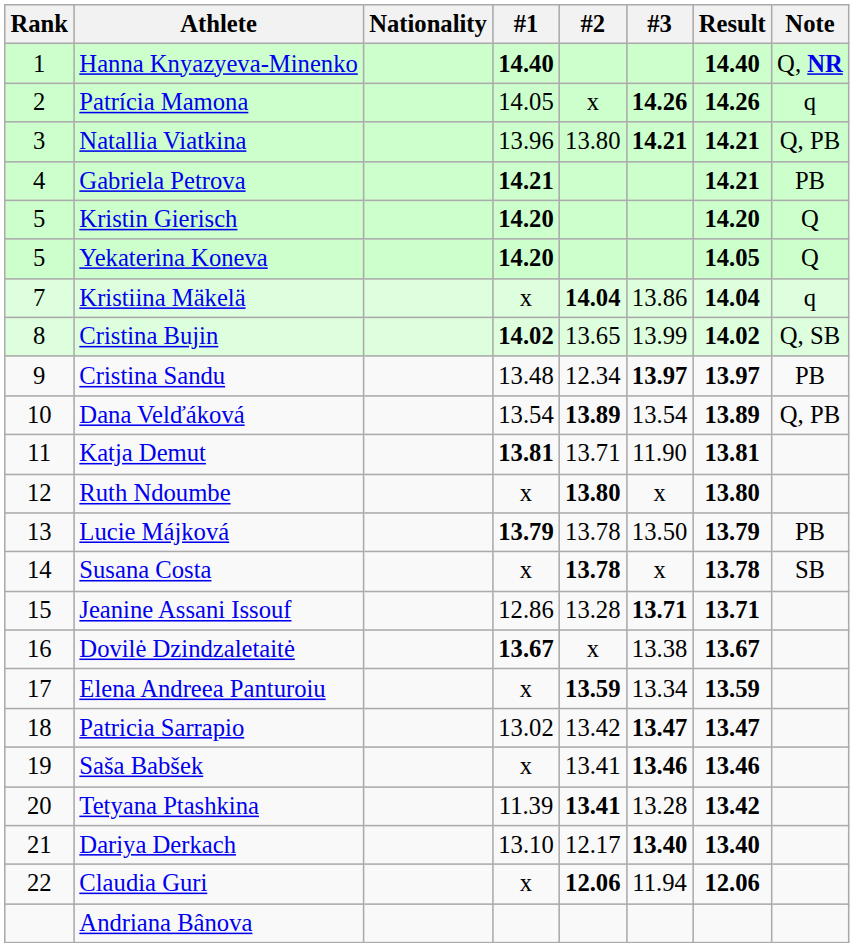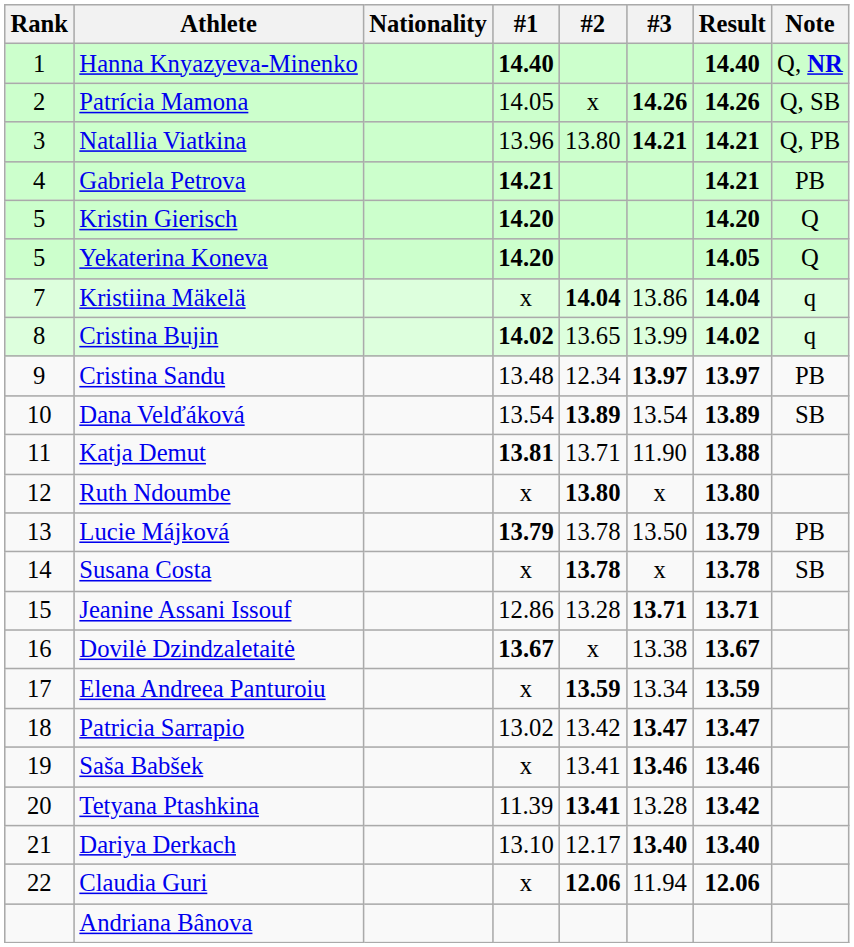Patrícia Mamona | Note: q -> Q, SB
Cristina Bujin | Note: Q, SB -> q
Dana Velďáková | Note: Q, PB -> SB
Katja Demut | Result: 13.81 -> 13.88
